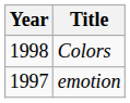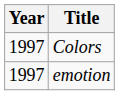Colors | Year: 1998 -> 1997
